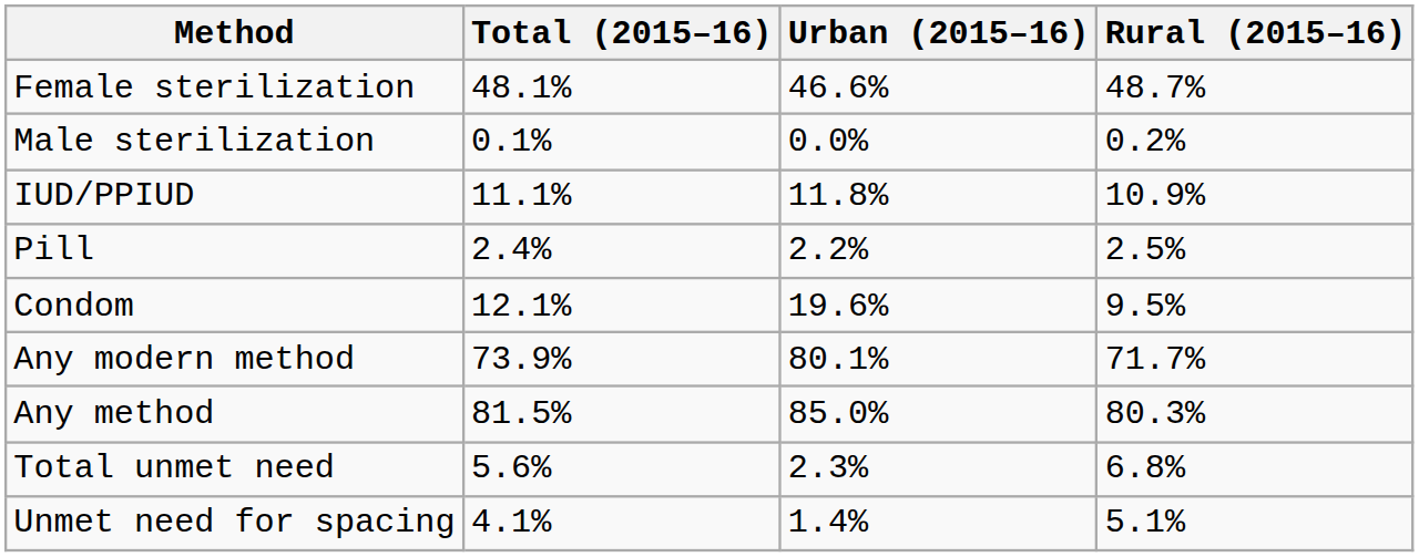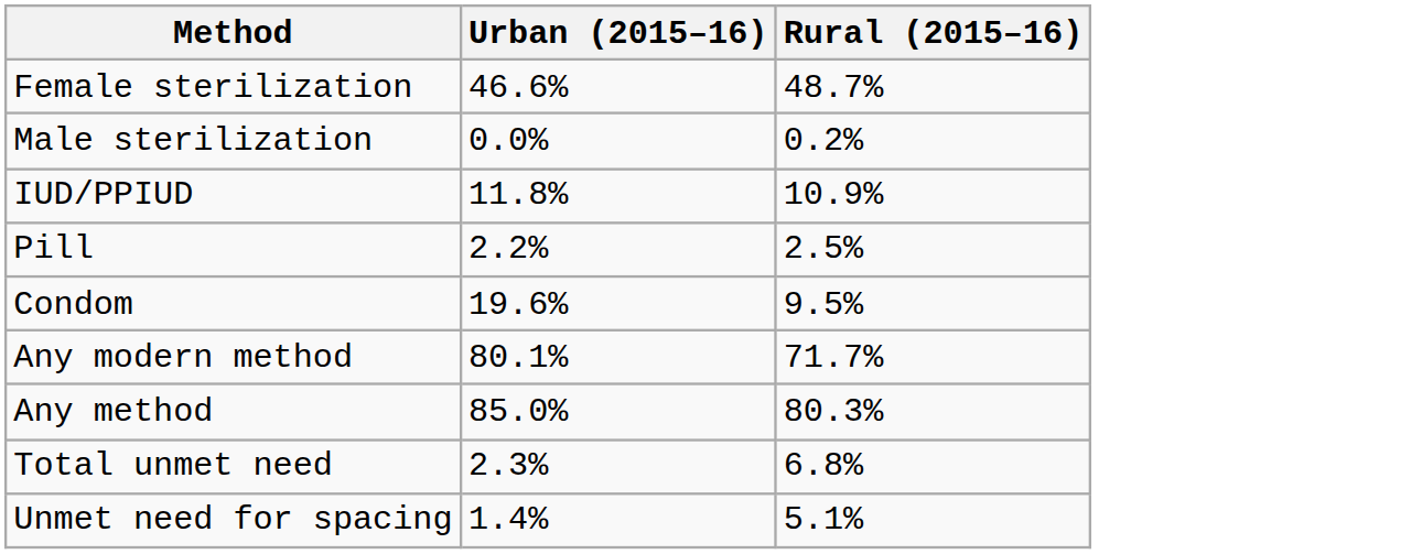- column: Total (2015–16) | 48.1% | 0.1% | 11.1% | 2.4% | 12.1% | 73.9% | 81.5% | 5.6% | 4.1%
